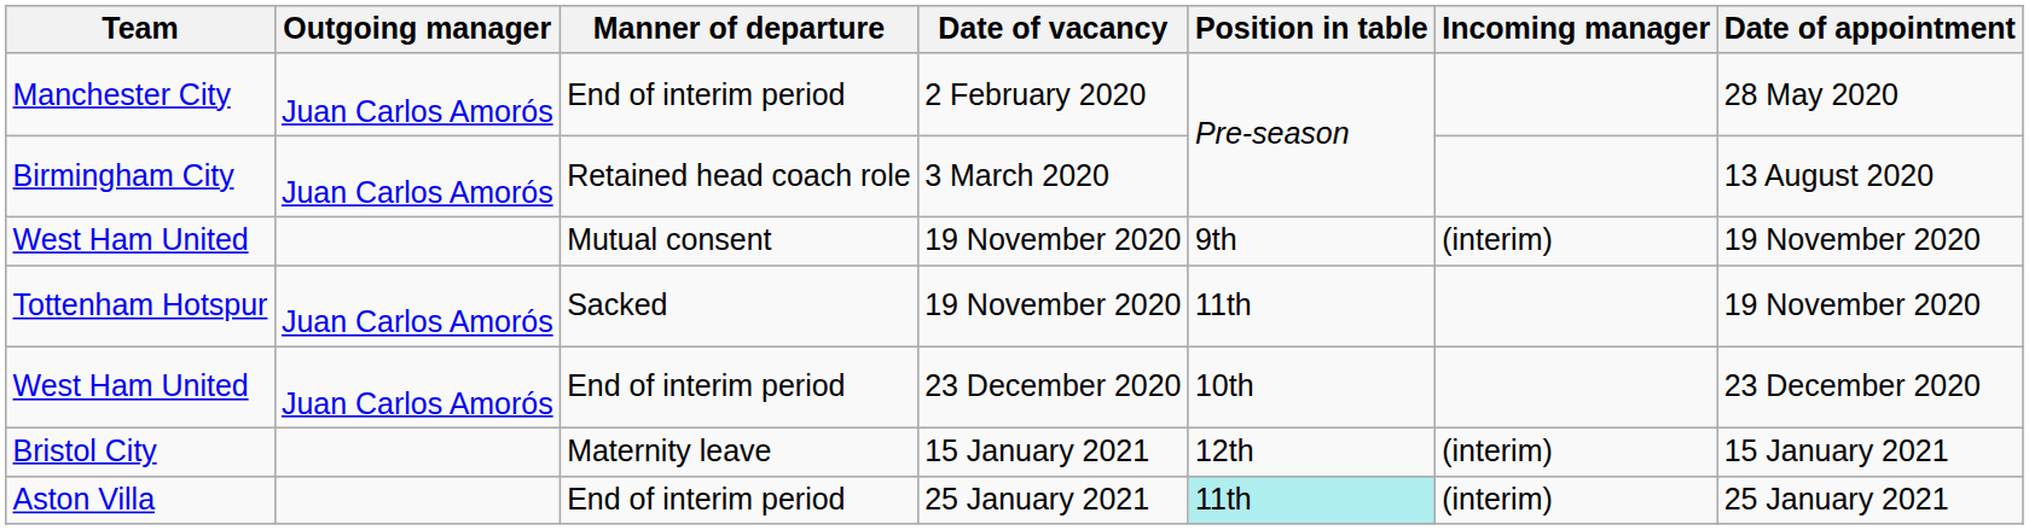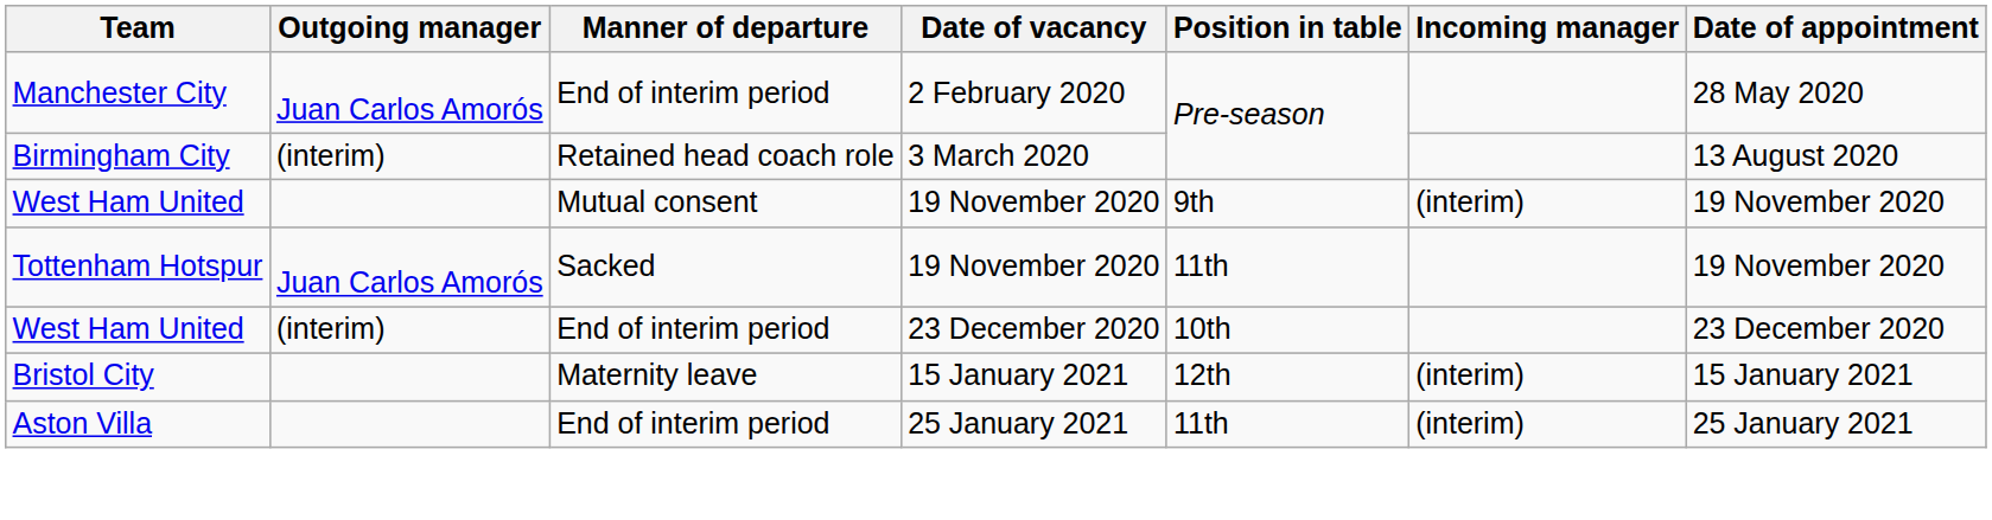Birmingham City | Outgoing manager: Juan Carlos Amorós -> (interim)
West Ham United / 23 December 2020 | Outgoing manager: Juan Carlos Amorós -> (interim)
Aston Villa | Position in table: paleturquoise background -> no background
